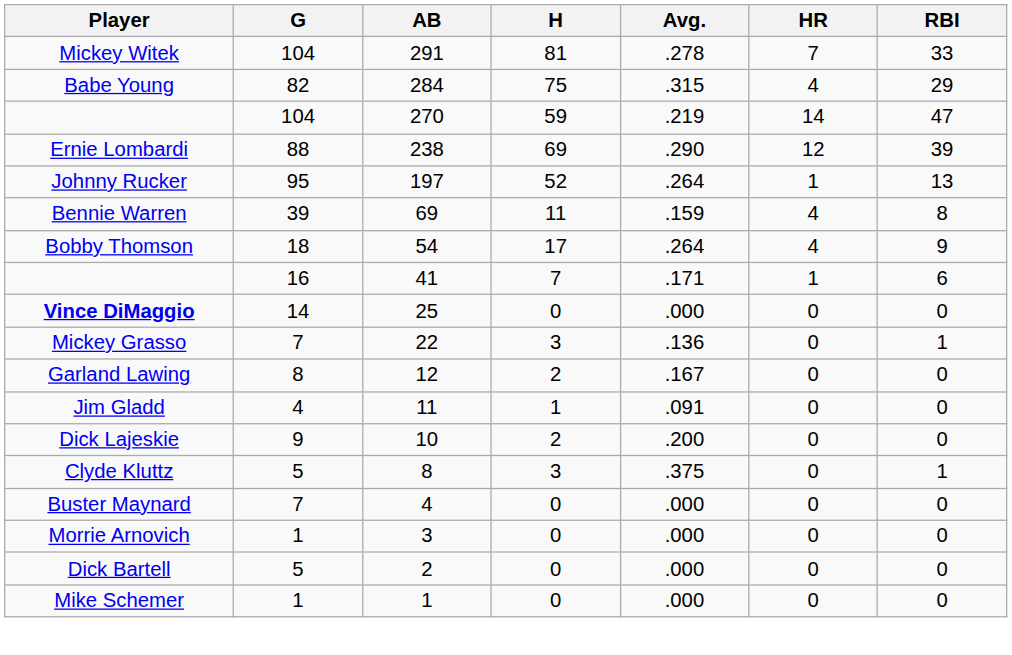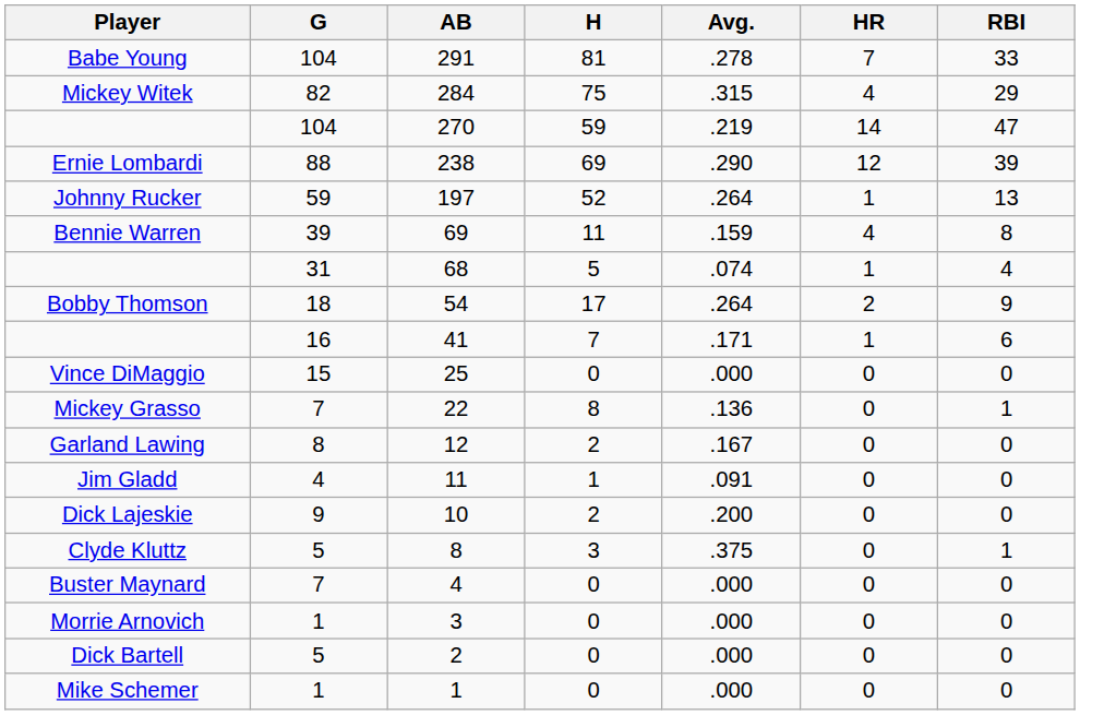291 | Player: Mickey Witek -> Babe Young
284 | Player: Babe Young -> Mickey Witek
197 | G: 95 -> 59
+ row: 31 | 68 | 5 | .074 | 1 | 4
54 | HR: 4 -> 2
25 | Player: bold -> normal
25 | G: 14 -> 15
22 | H: 3 -> 8
